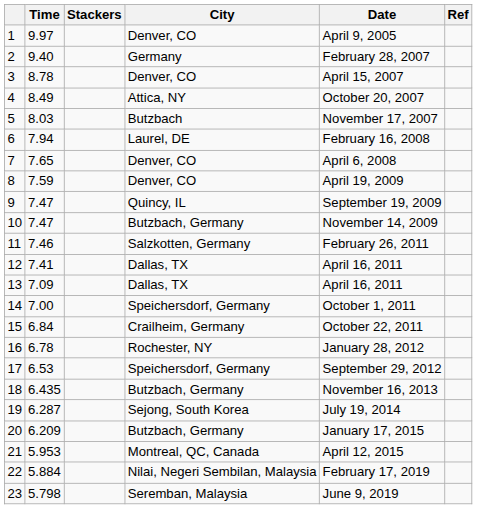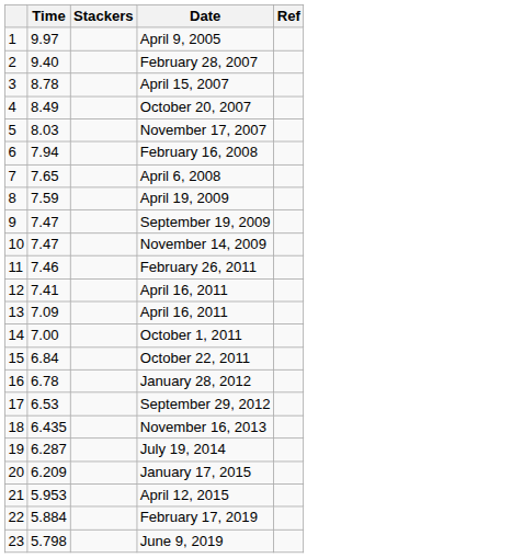- column: City | Denver, CO | Germany | Denver, CO | Attica, NY | Butzbach | Laurel, DE | Denver, CO | Denver, CO | Quincy, IL | Butzbach, Germany | Salzkotten, Germany | Dallas, TX | Dallas, TX | Speichersdorf, Germany | Crailheim, Germany | Rochester, NY | Speichersdorf, Germany | Butzbach, Germany | Sejong, South Korea | Butzbach, Germany | Montreal, QC, Canada | Nilai, Negeri Sembilan, Malaysia | Seremban, Malaysia
